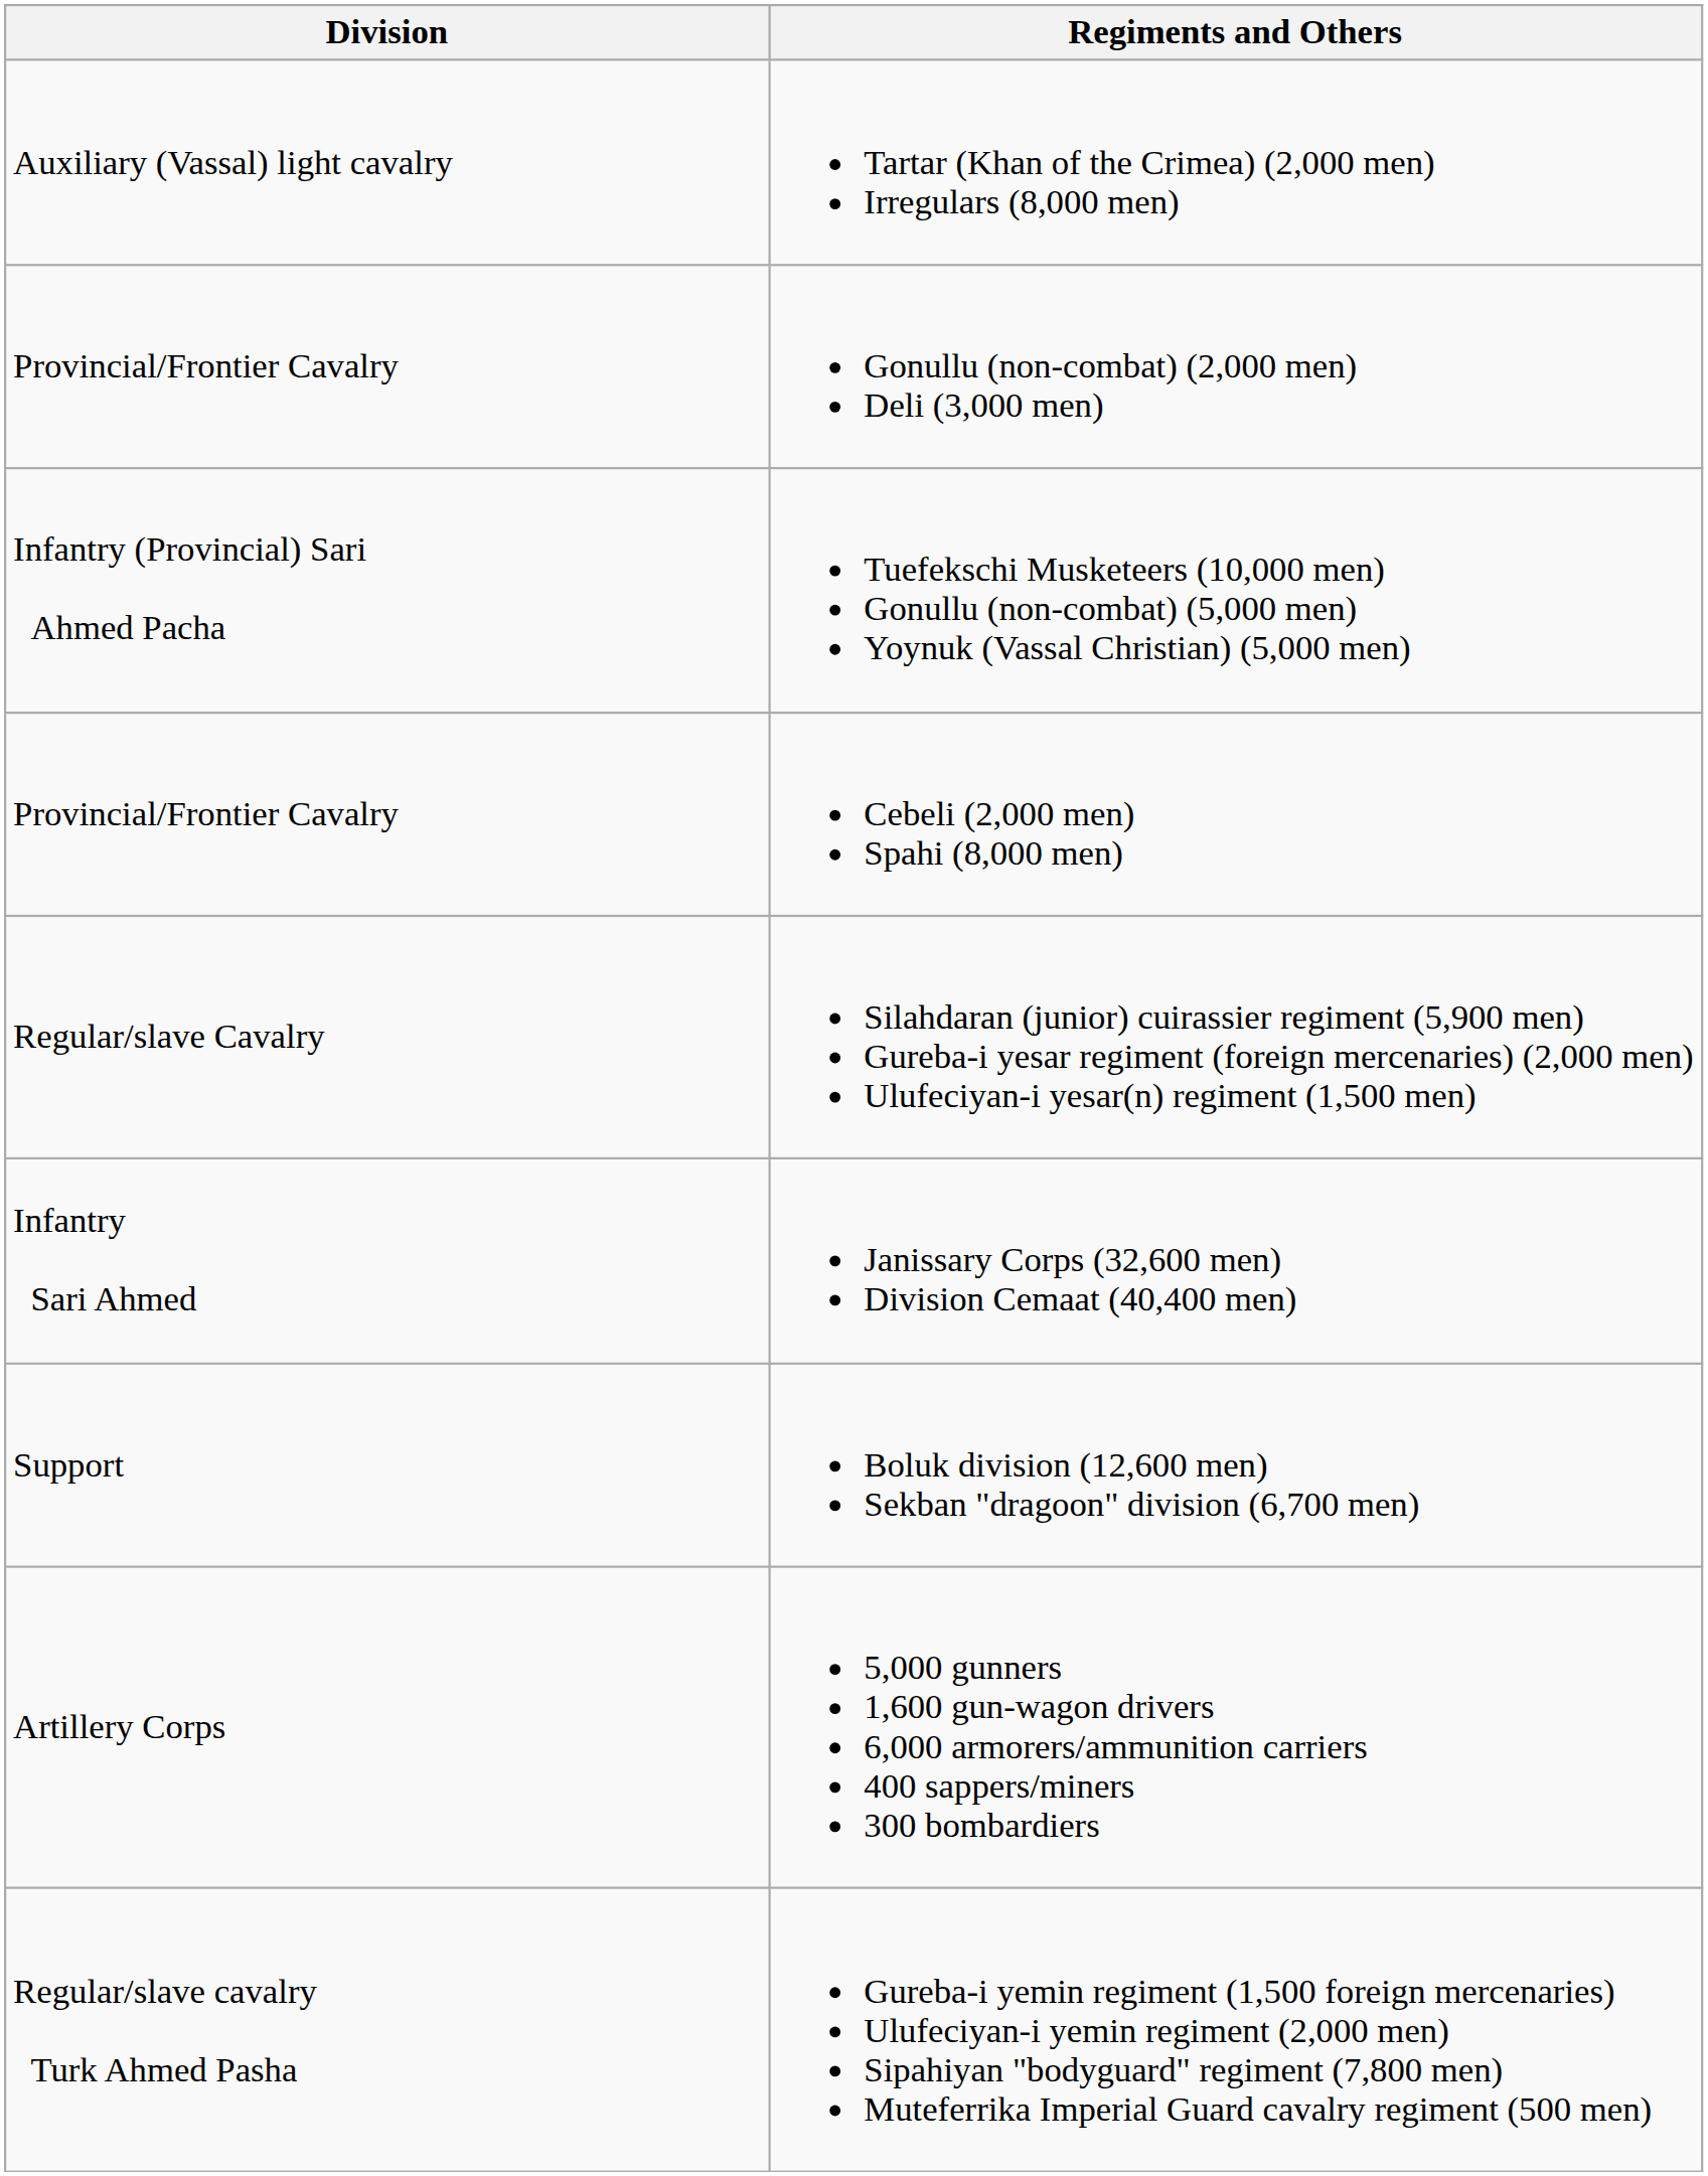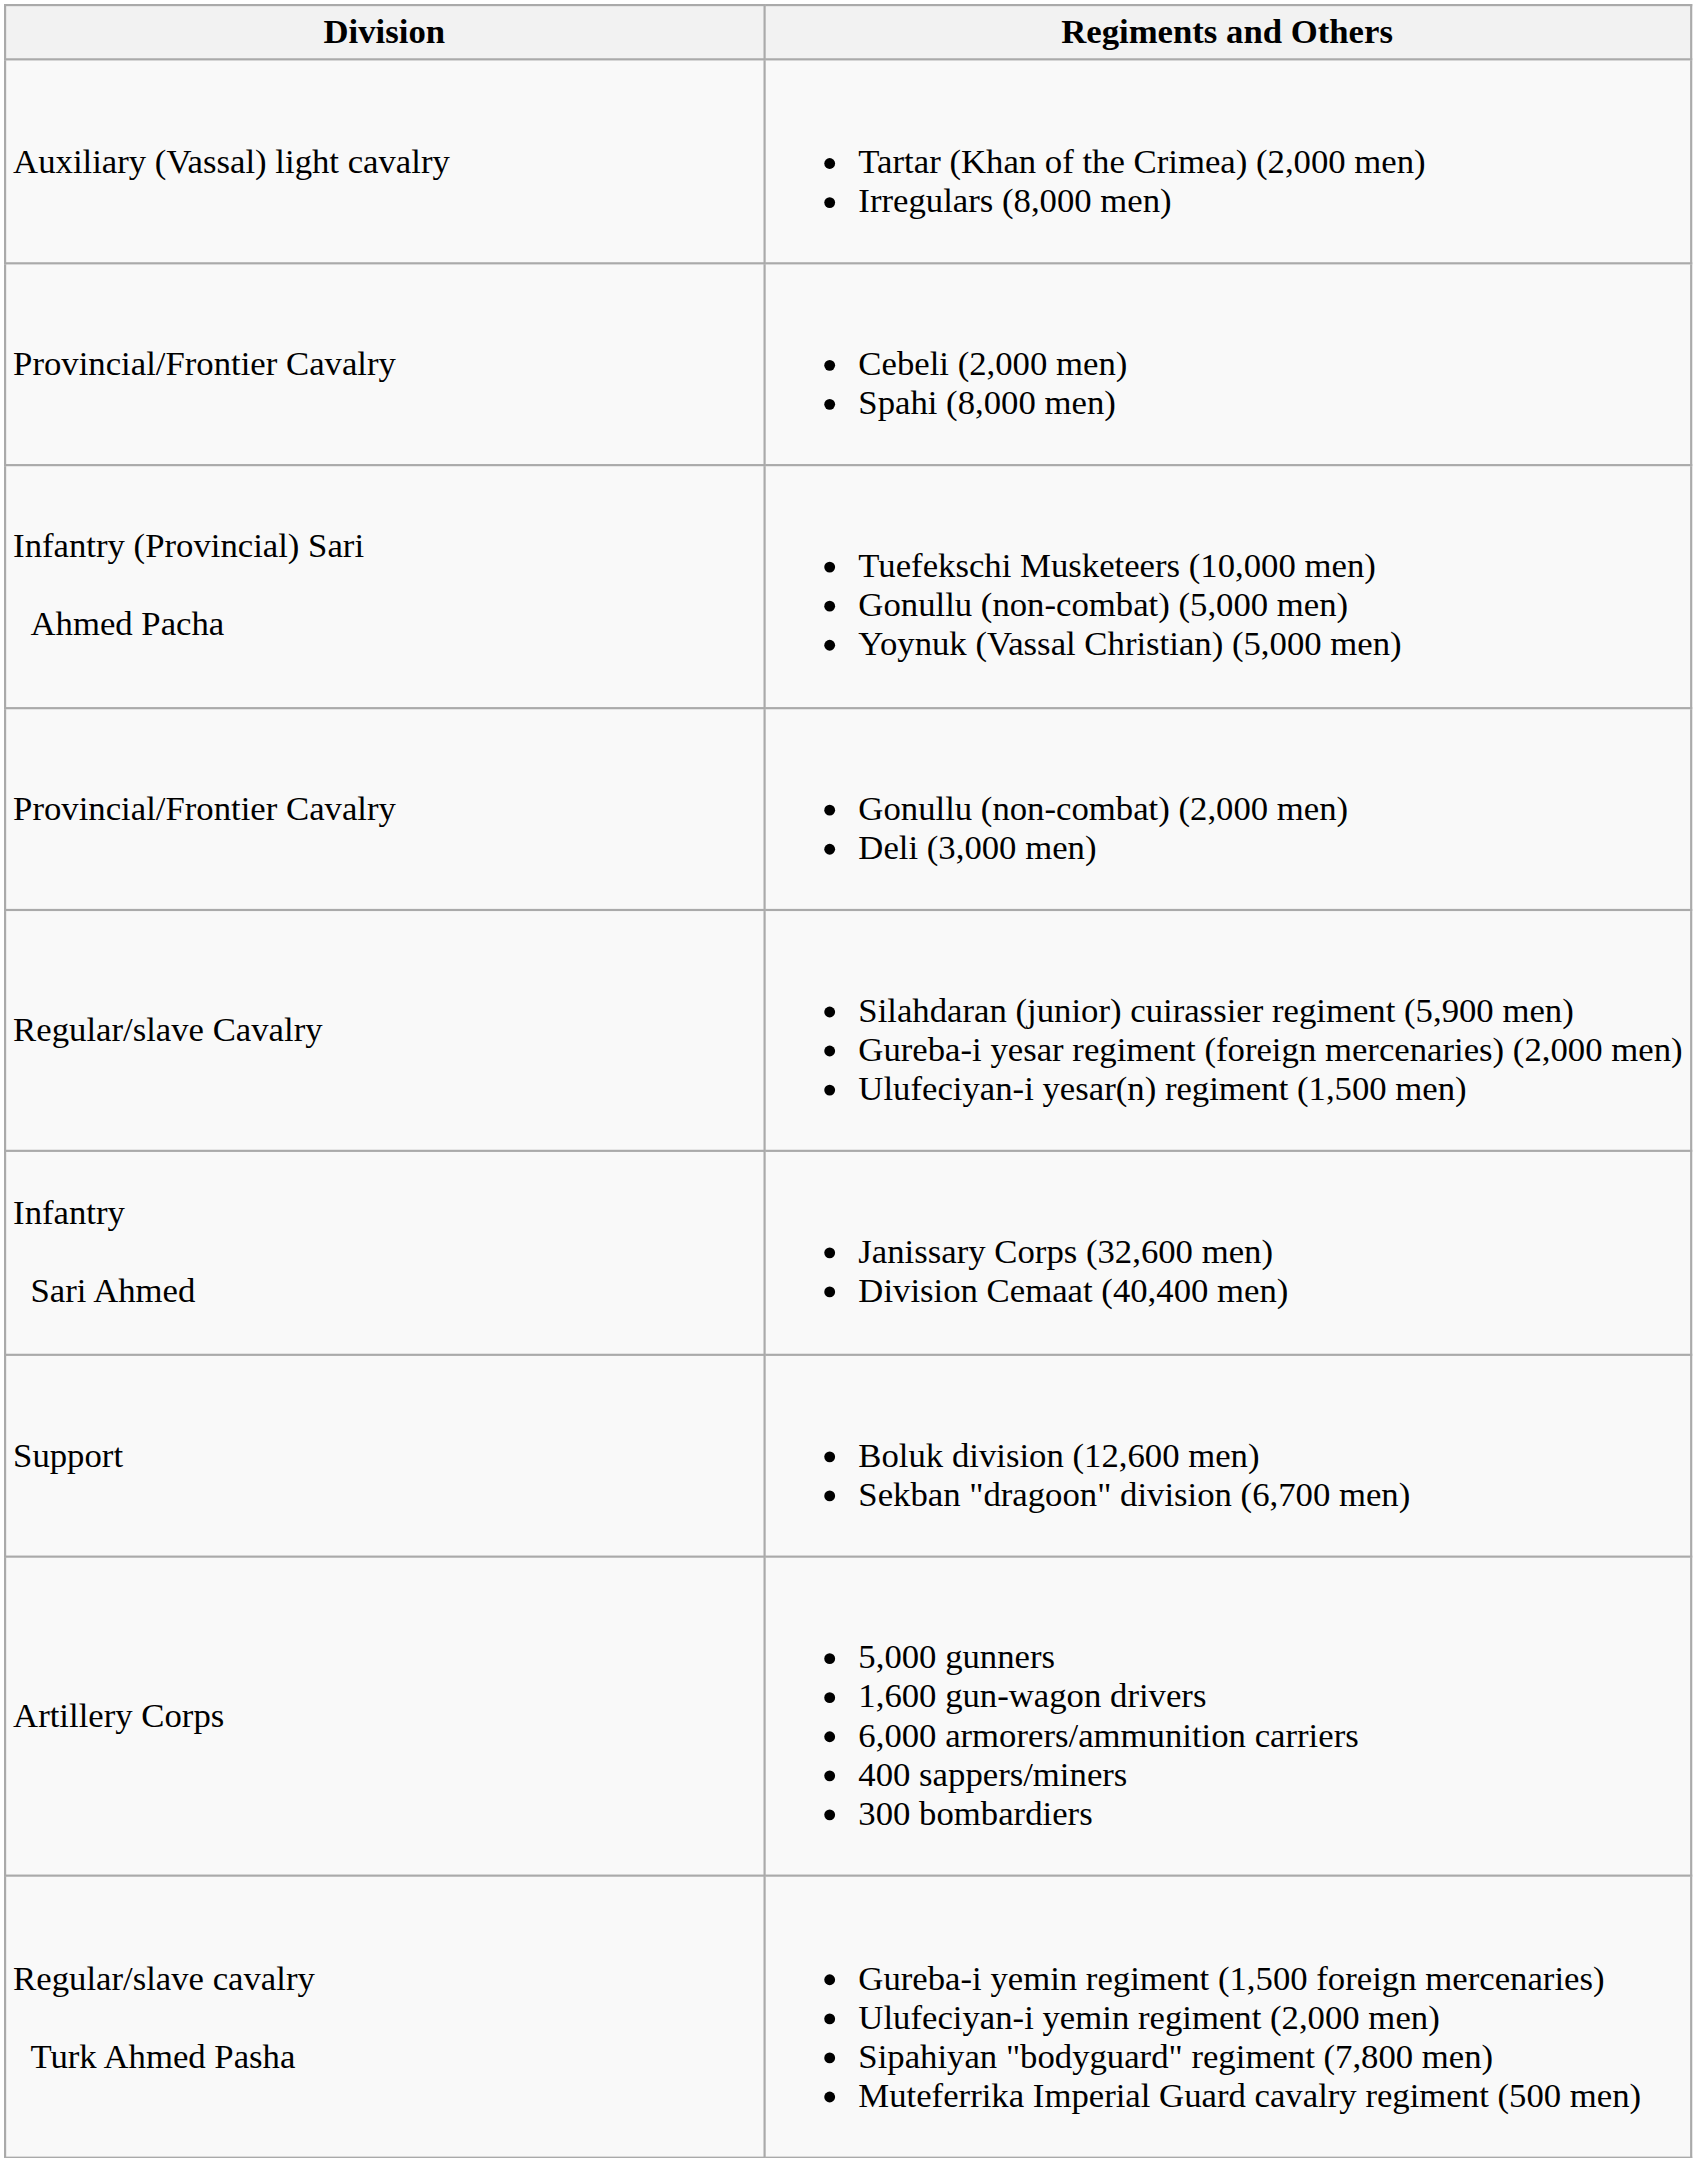rows swapped: Gonullu (non-combat) (2,000 men) Deli (3,000 men) <-> Cebeli (2,000 men) Spahi (8,000 men)
